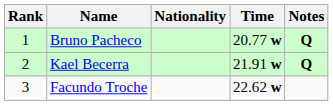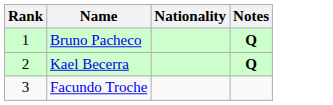- column: Time | 20.77 w | 21.91 w | 22.62 w
